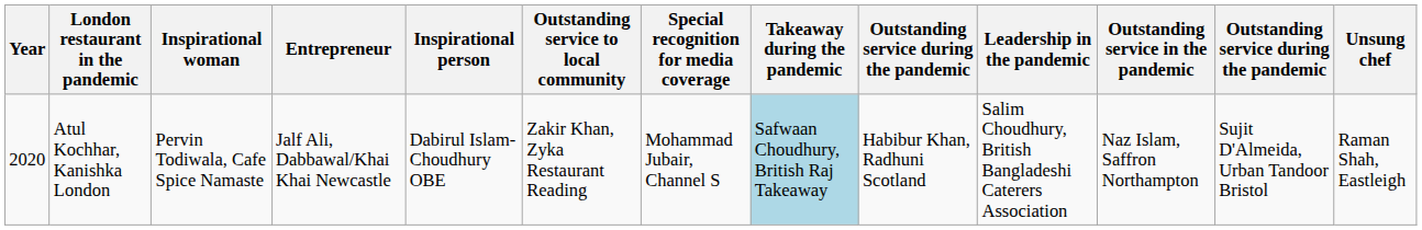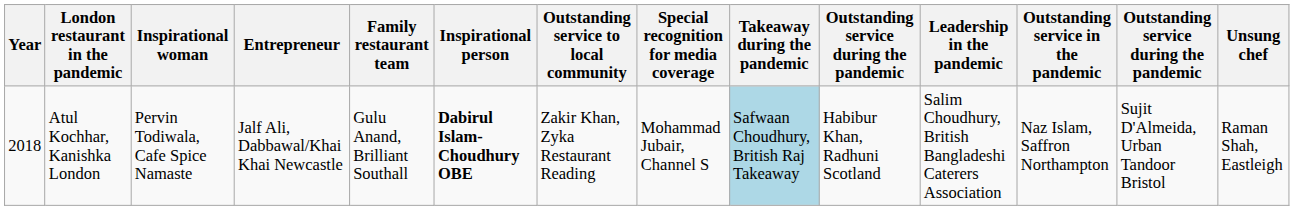+ column: Family restaurant team | Gulu Anand, Brilliant Southall
Atul Kochhar, Kanishka London | Year: 2020 -> 2018
Atul Kochhar, Kanishka London | Inspirational person: normal -> bold
